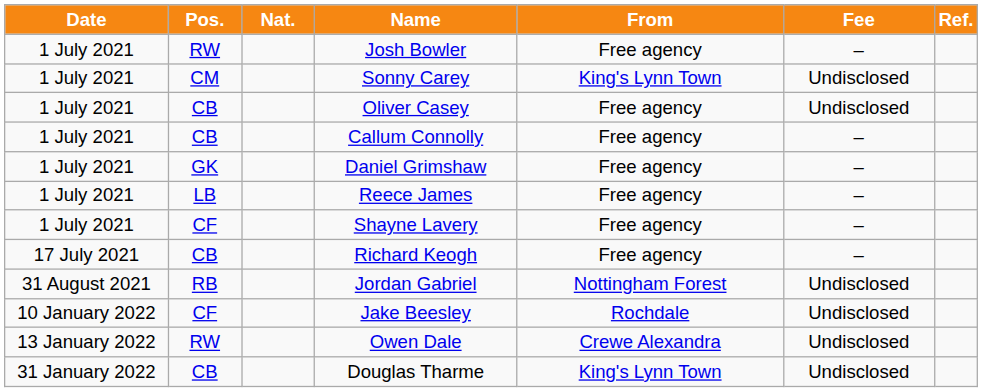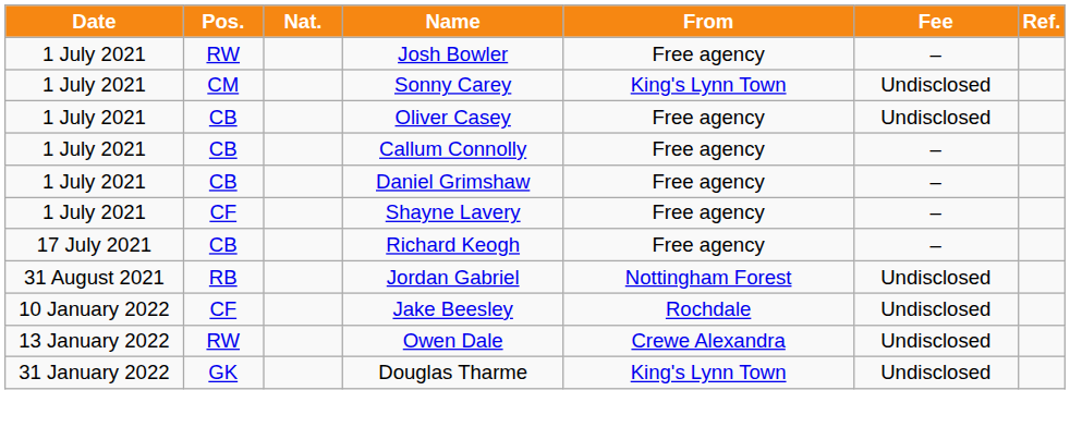Daniel Grimshaw | Pos.: GK -> CB
- row: 1 July 2021 | LB | Reece James | Free agency | –
Douglas Tharme | Pos.: CB -> GK
